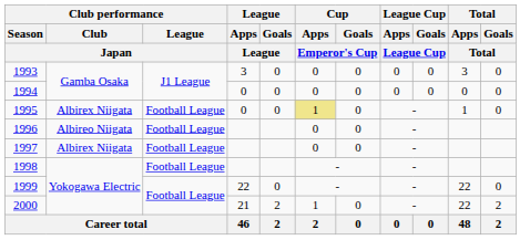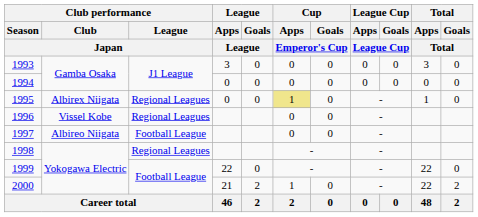1995 | Club performance / League / Japan: Football League -> Regional Leagues
1996 | Club performance / Club / Japan: Albireo Niigata -> Vissel Kobe
1996 | Club performance / League / Japan: Football League -> Regional Leagues
1997 | Club performance / Club / Japan: Albirex Niigata -> Albireo Niigata
1998 | Club performance / League / Japan: Football League -> Regional Leagues
